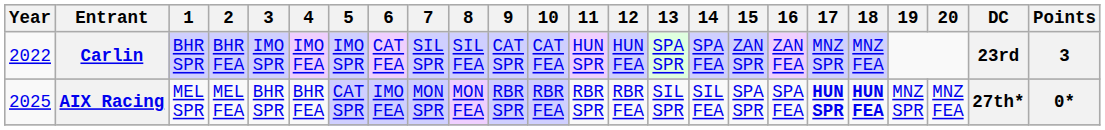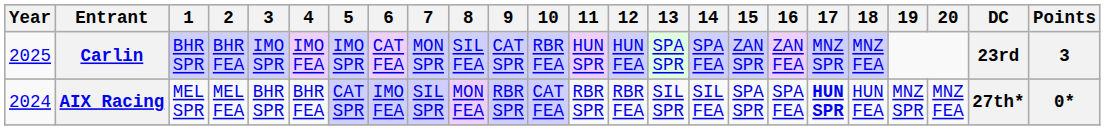Carlin | Year: 2022 -> 2025
Carlin | 7: SIL SPR -> MON SPR
Carlin | 10: CAT FEA -> RBR FEA
AIX Racing | Year: 2025 -> 2024
AIX Racing | 7: MON SPR -> SIL SPR
AIX Racing | 10: RBR FEA -> CAT FEA
AIX Racing | 18: bold -> normal
